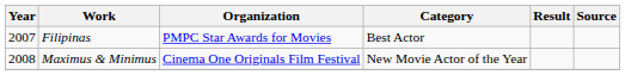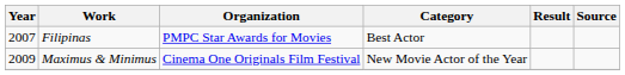Maximus & Minimus | Year: 2008 -> 2009
